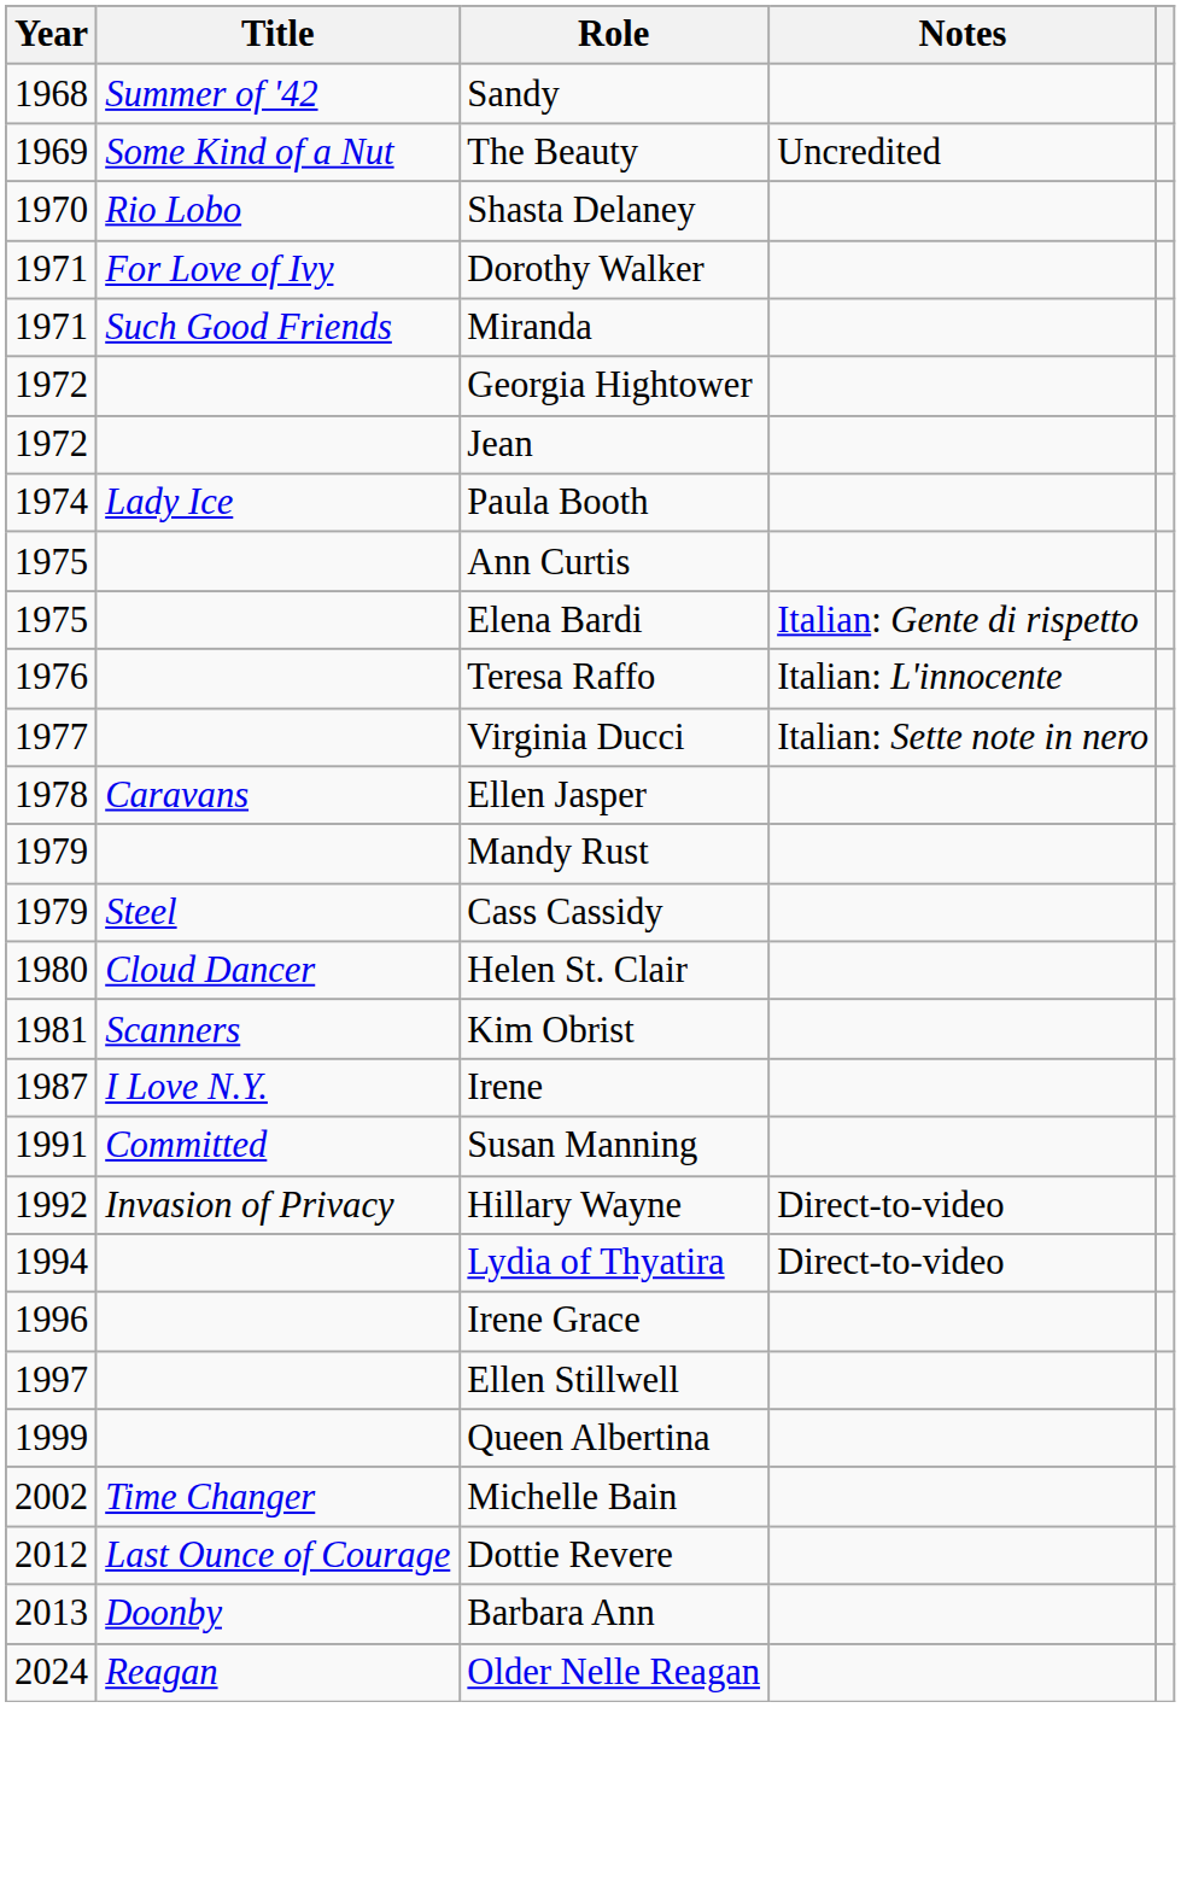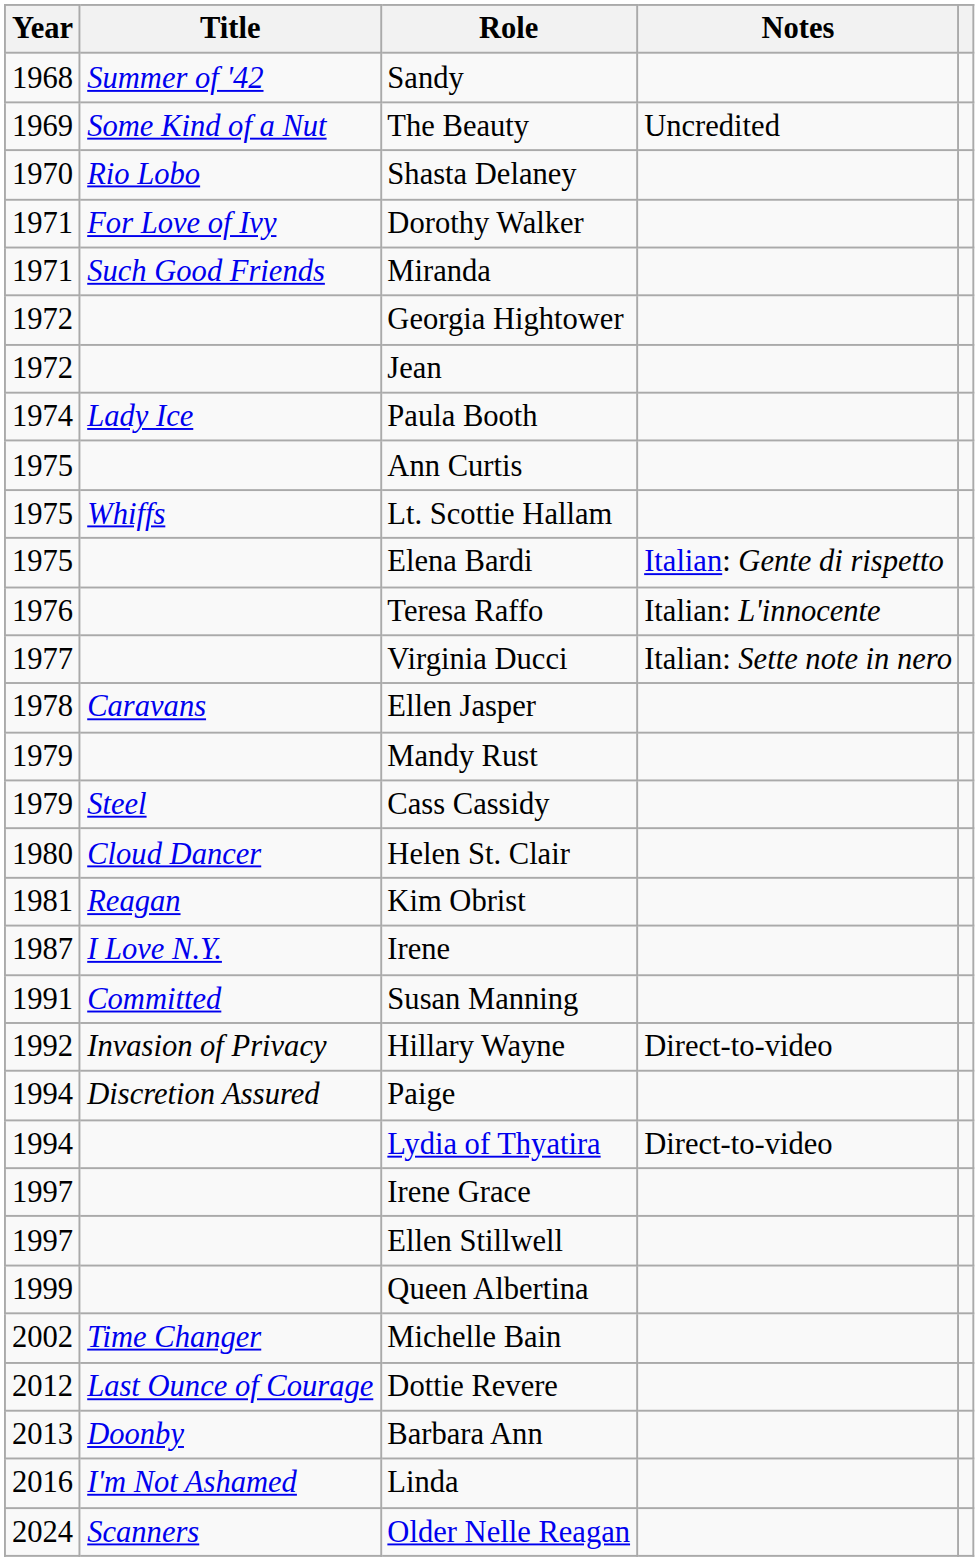+ row: 1975 | Whiffs | Lt. Scottie Hallam
Kim Obrist | Title: Scanners -> Reagan
+ row: 1994 | Discretion Assured | Paige
Irene Grace | Year: 1996 -> 1997
+ row: 2016 | I'm Not Ashamed | Linda
Older Nelle Reagan | Title: Reagan -> Scanners
